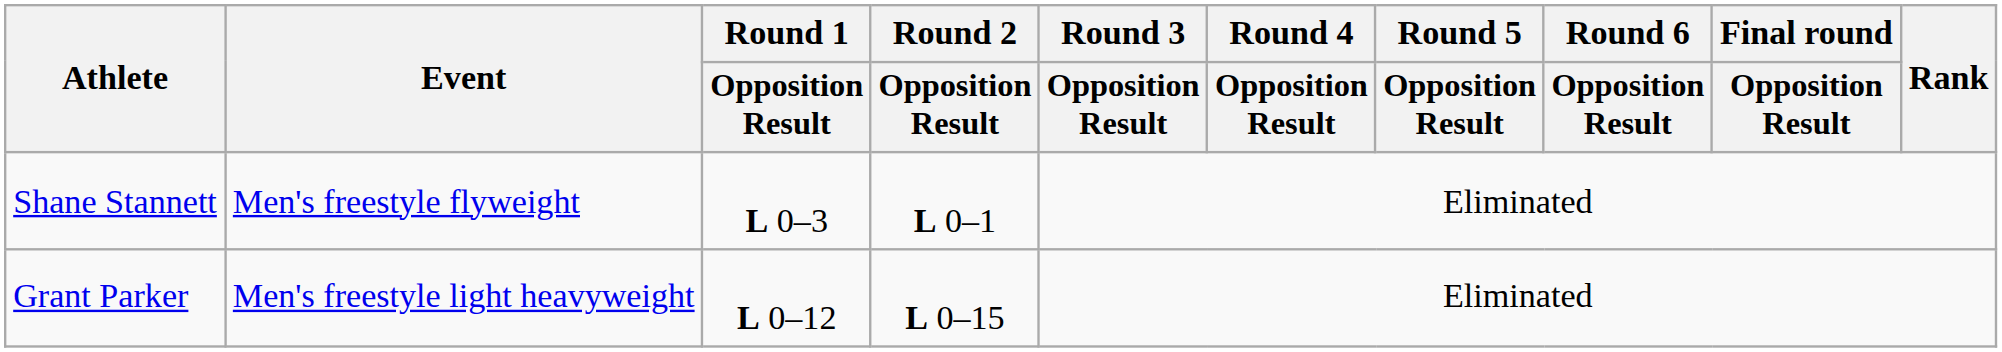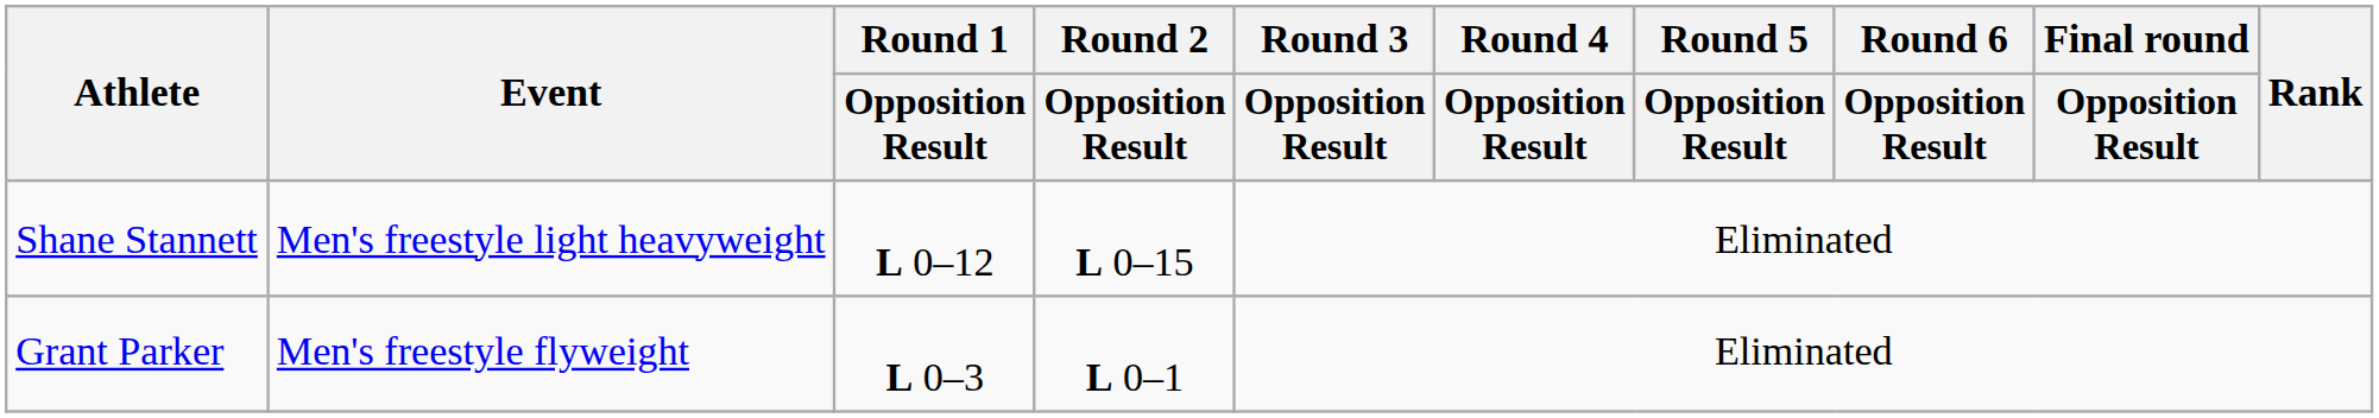Shane Stannett | Event: Men's freestyle flyweight -> Men's freestyle light heavyweight
Shane Stannett | Round 1 / Opposition Result: L 0–3 -> L 0–12
Shane Stannett | Round 2 / Opposition Result: L 0–1 -> L 0–15
Grant Parker | Event: Men's freestyle light heavyweight -> Men's freestyle flyweight
Grant Parker | Round 1 / Opposition Result: L 0–12 -> L 0–3
Grant Parker | Round 2 / Opposition Result: L 0–15 -> L 0–1
